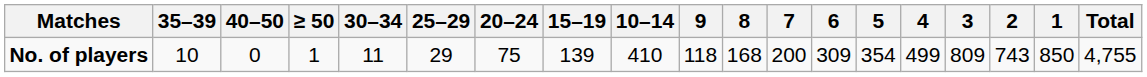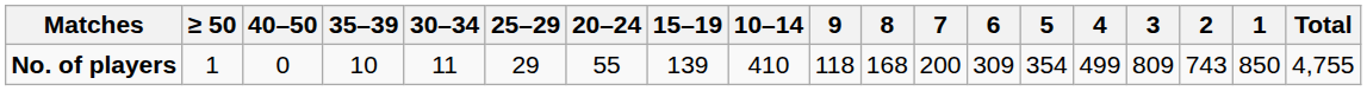columns swapped: ≥ 50 <-> 35–39
No. of players | 20–24: 75 -> 55
